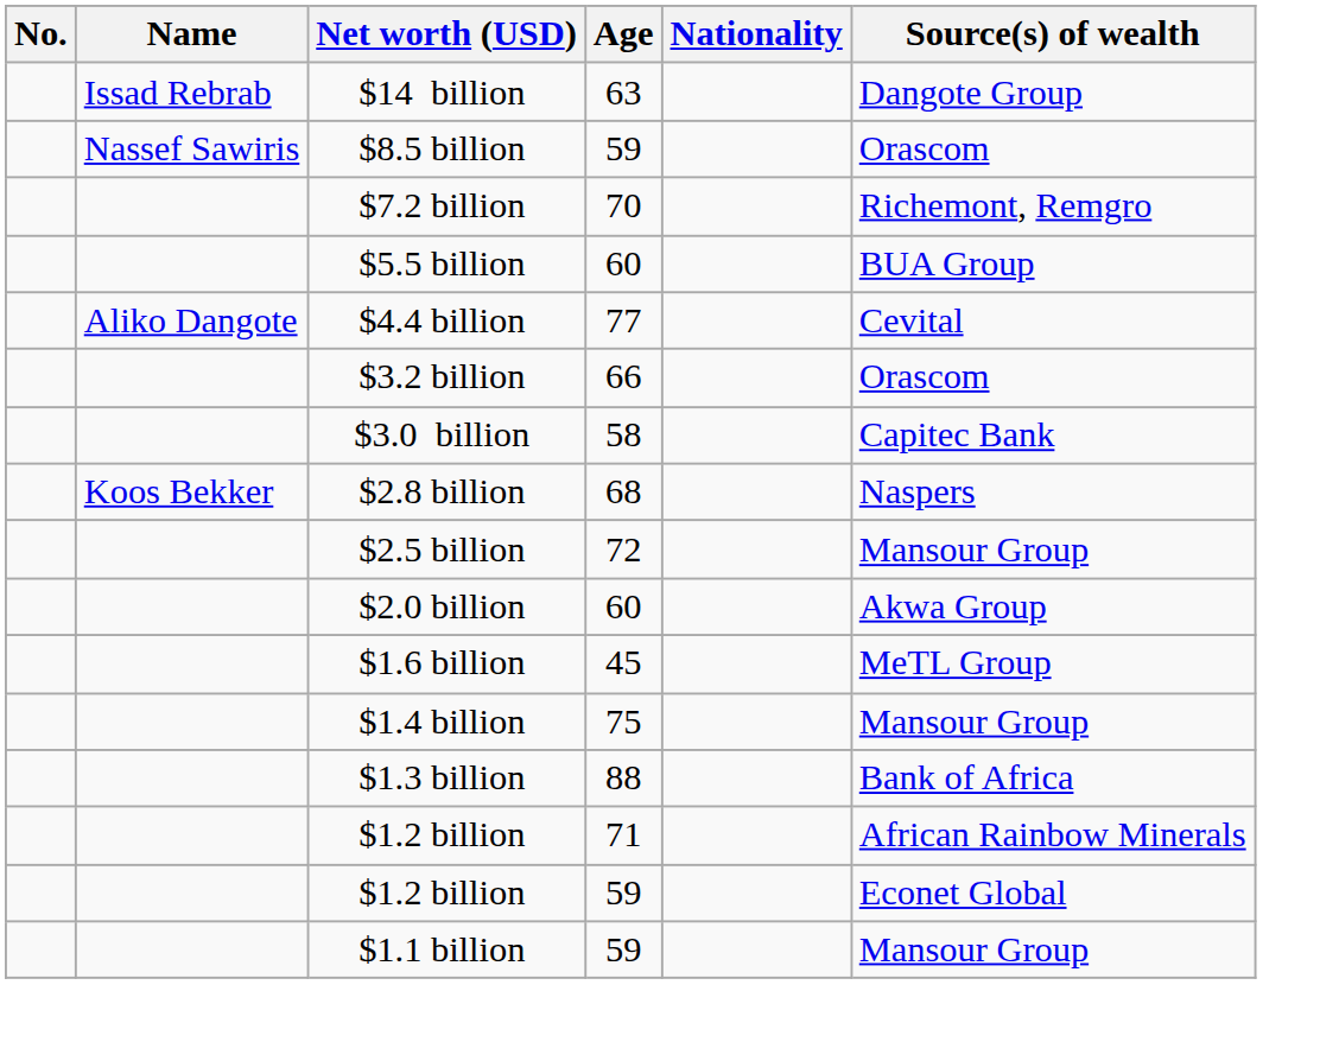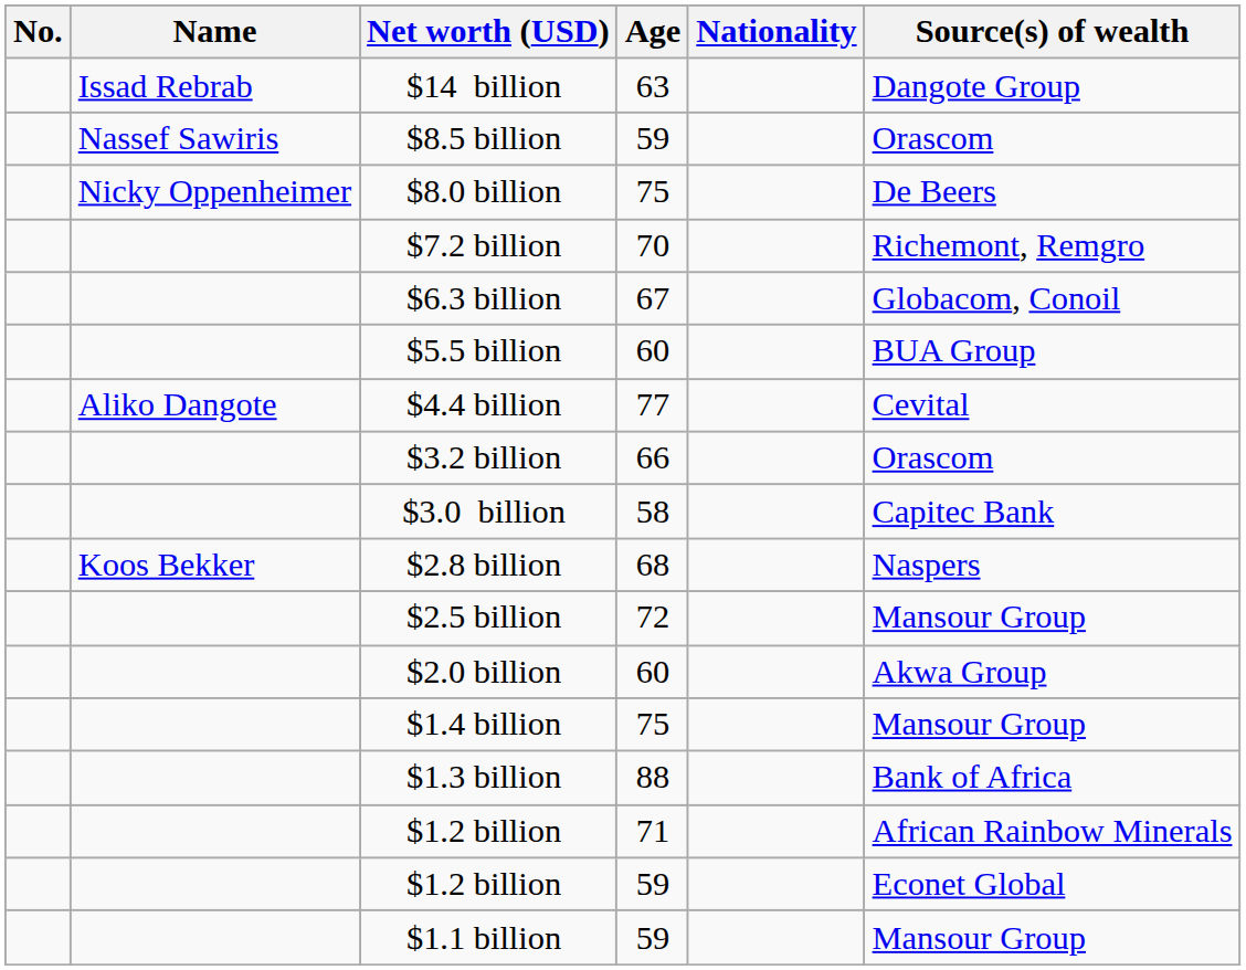+ row: Nicky Oppenheimer | $8.0 billion | 75 | De Beers
+ row: $6.3 billion | 67 | Globacom, Conoil
- row: $1.6 billion | 45 | MeTL Group
